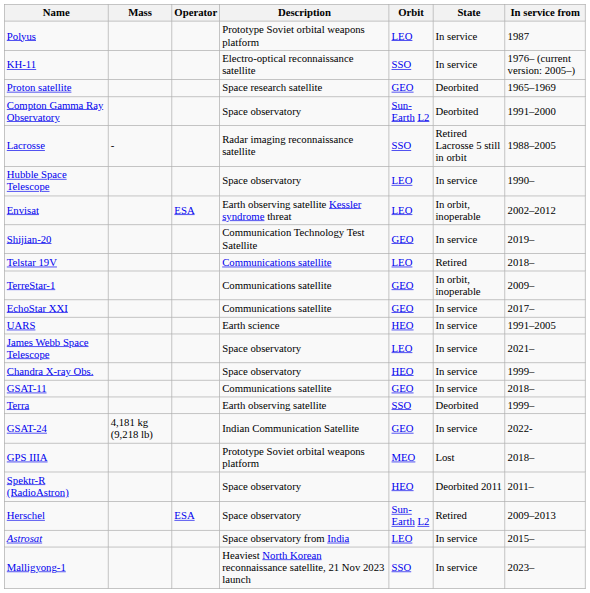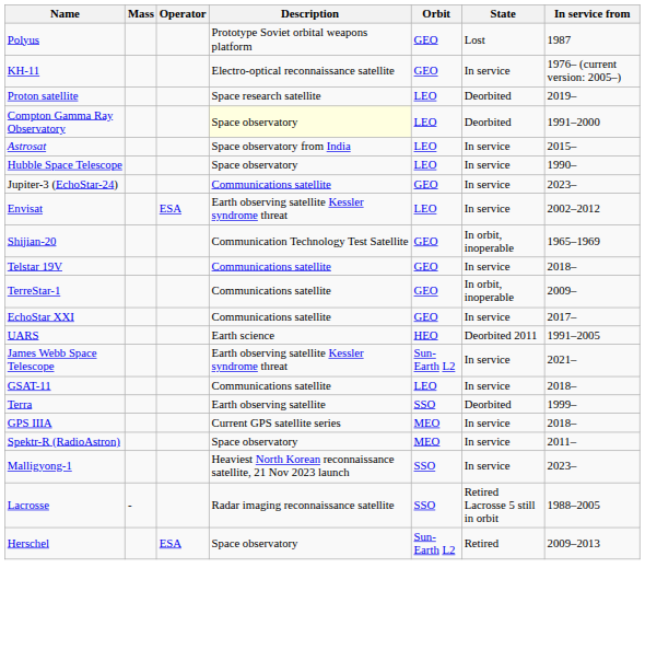Polyus | Orbit: LEO -> GEO
Polyus | State: In service -> Lost
KH-11 | Orbit: SSO -> GEO
Proton satellite | Orbit: GEO -> LEO
Proton satellite | In service from: 1965–1969 -> 2019–
Compton Gamma Ray Observatory | Description: no background -> lightyellow background
Compton Gamma Ray Observatory | Orbit: Sun-Earth L2 -> LEO
rows swapped: Lacrosse <-> Astrosat
+ row: Jupiter-3 (EchoStar-24) | Communications satellite | GEO | In service | 2023–
Envisat | State: In orbit, inoperable -> In service
Shijian-20 | State: In service -> In orbit, inoperable
Shijian-20 | In service from: 2019– -> 1965–1969
Telstar 19V | Orbit: LEO -> GEO
Telstar 19V | State: Retired -> In service
UARS | State: In service -> Deorbited 2011
James Webb Space Telescope | Description: Space observatory -> Earth observing satellite Kessler syndrome threat
James Webb Space Telescope | Orbit: LEO -> Sun-Earth L2
- row: Chandra X-ray Obs. | Space observatory | HEO | In service | 1999–
GSAT-11 | Orbit: GEO -> LEO
- row: GSAT-24 | 4,181 kg (9,218 lb) | Indian Communication Satellite | GEO | In service | 2022-
GPS IIIA | Description: Prototype Soviet orbital weapons platform -> Current GPS satellite series
GPS IIIA | State: Lost -> In service
Spektr-R (RadioAstron) | Orbit: HEO -> MEO
Spektr-R (RadioAstron) | State: Deorbited 2011 -> In service
rows swapped: Herschel <-> Malligyong-1
